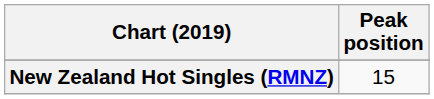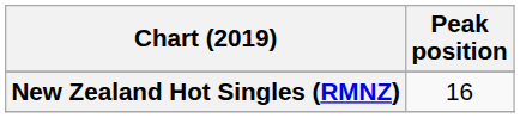New Zealand Hot Singles (RMNZ) | Peak position: 15 -> 16
